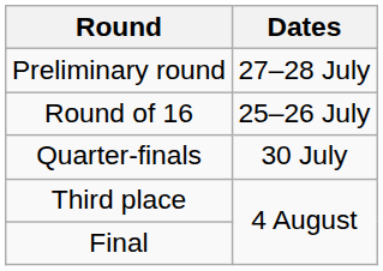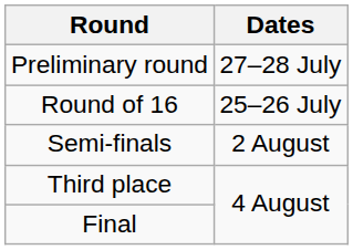- row: Quarter-finals | 30 July
+ row: Semi-finals | 2 August
